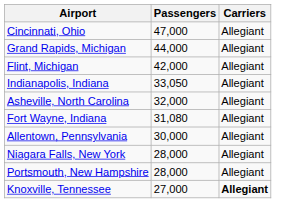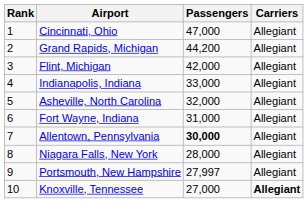+ column: Rank | 1 | 2 | 3 | 4 | 5 | 6 | 7 | 8 | 9 | 10
Grand Rapids, Michigan | Passengers: 44,000 -> 44,200
Indianapolis, Indiana | Passengers: 33,050 -> 33,000
Fort Wayne, Indiana | Passengers: 31,080 -> 31,000
Allentown, Pennsylvania | Passengers: normal -> bold
Portsmouth, New Hampshire | Passengers: 28,000 -> 27,997
